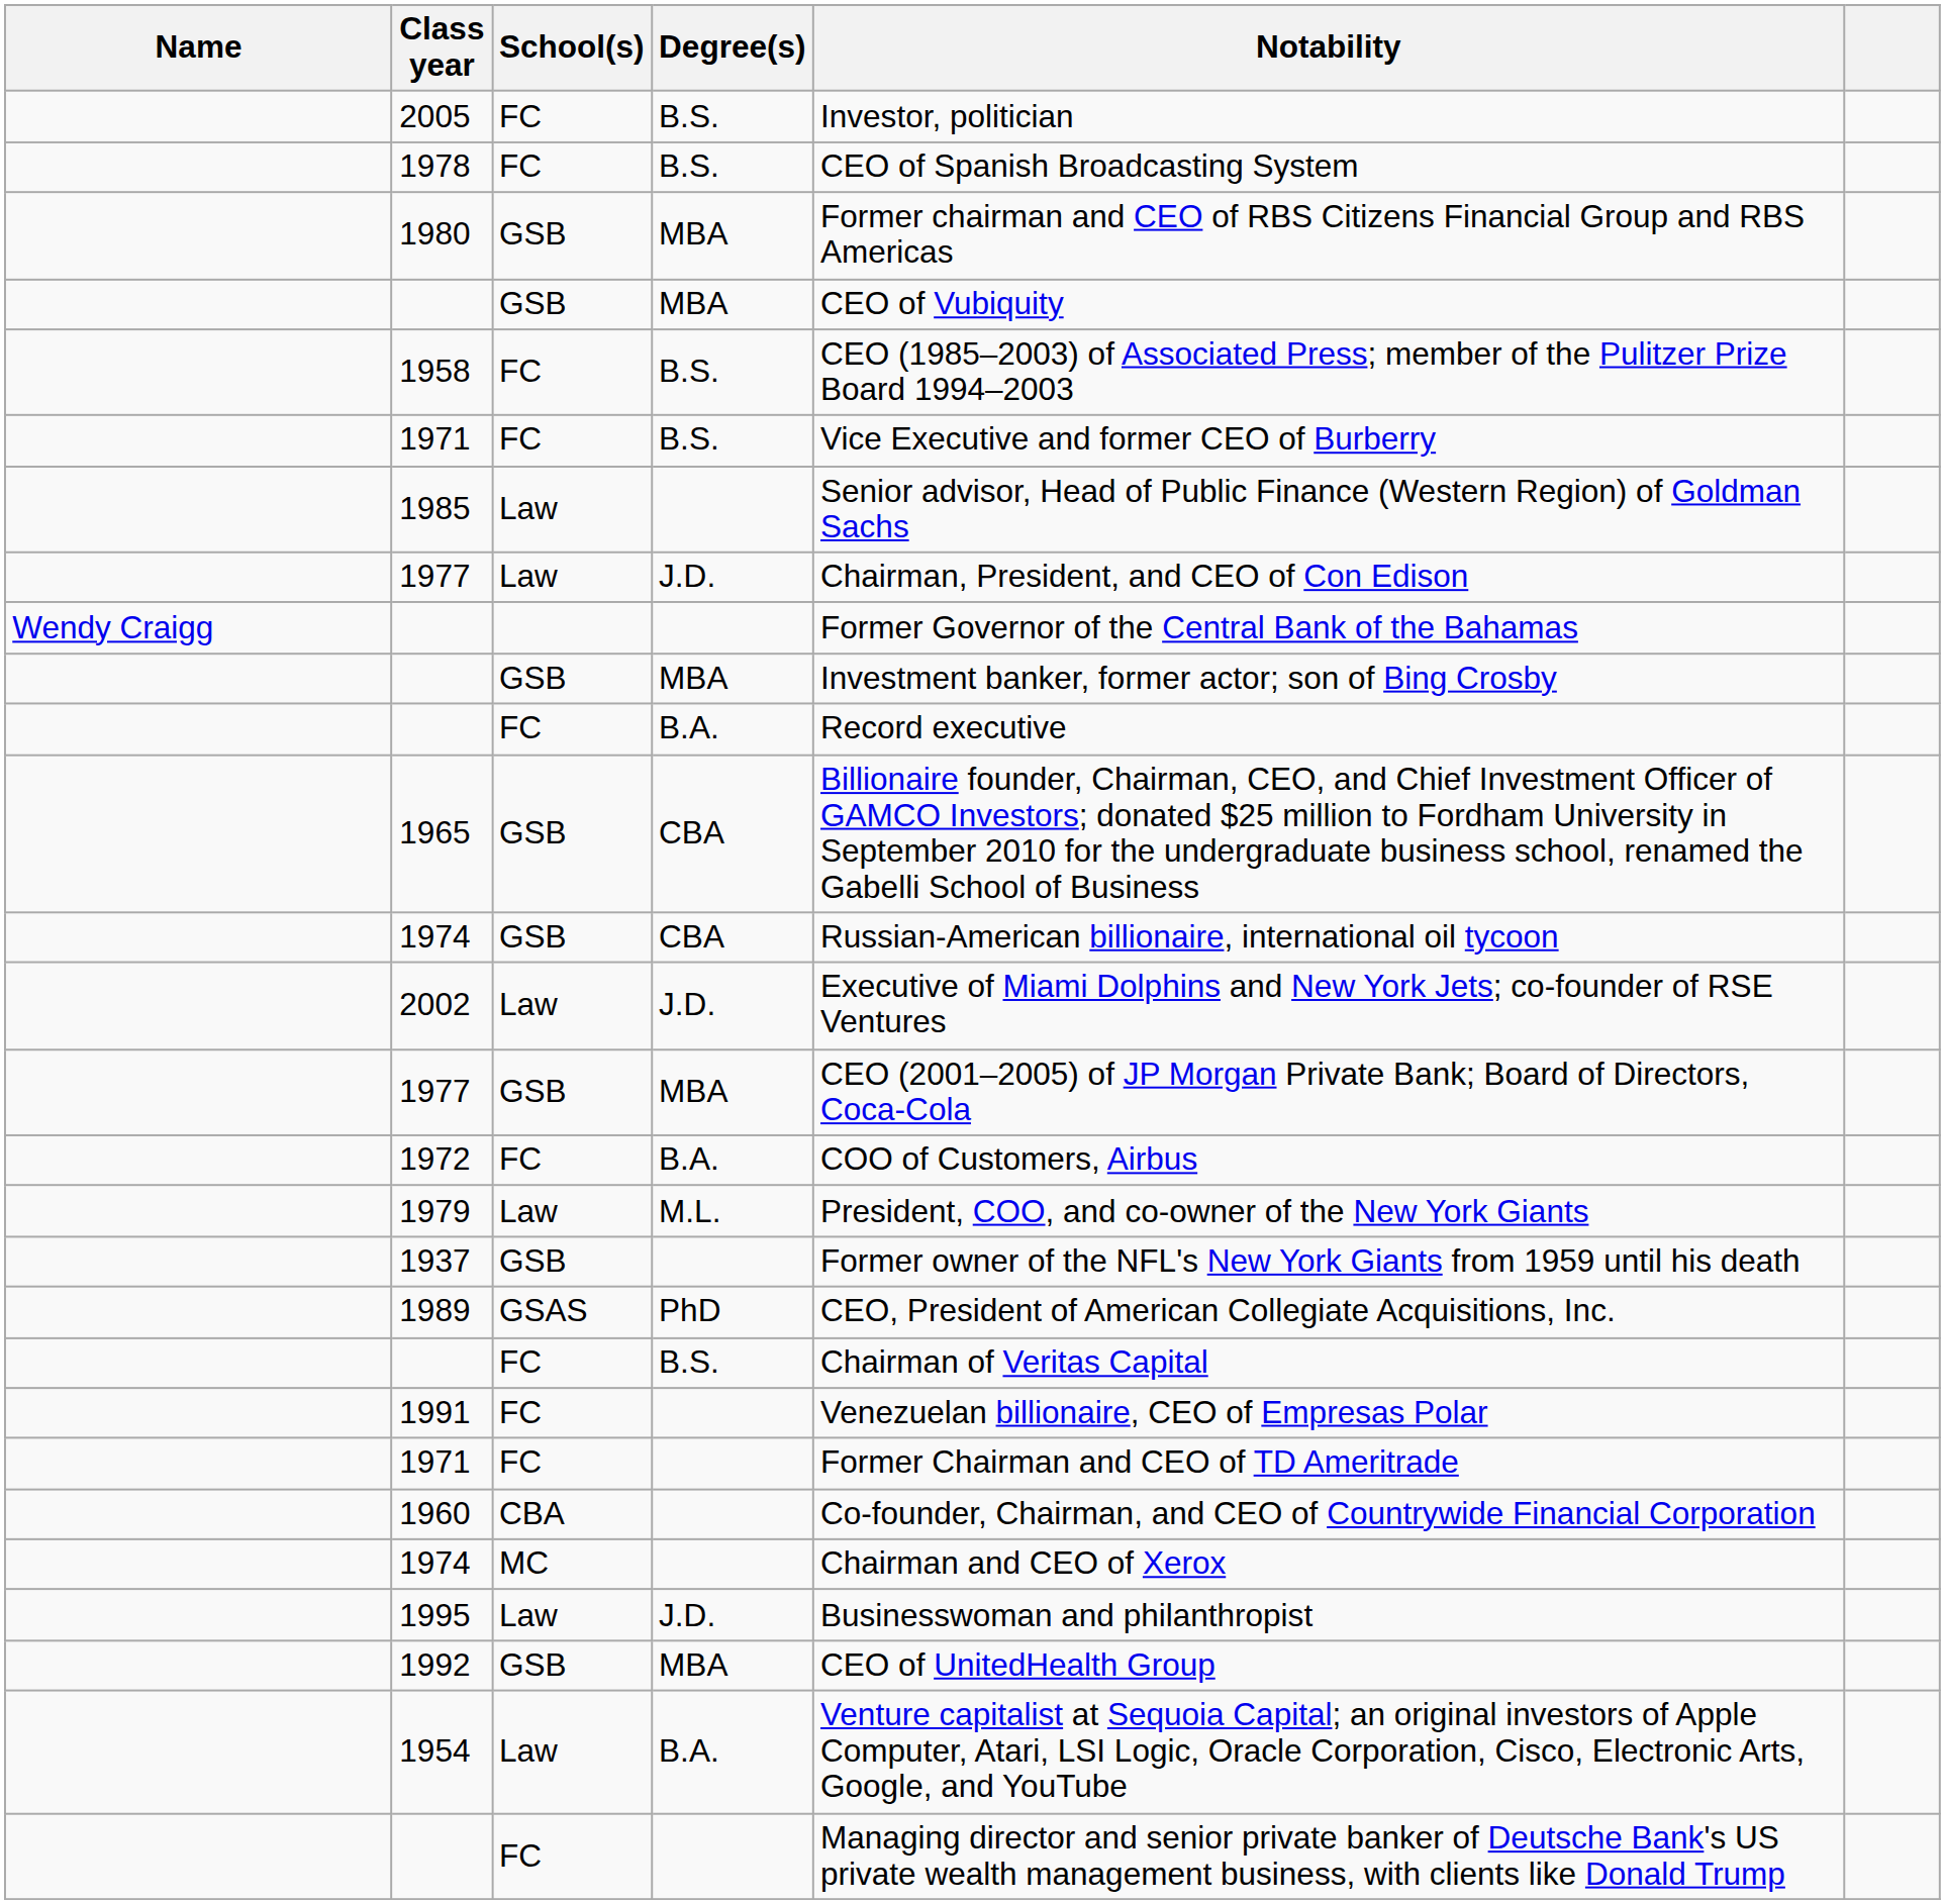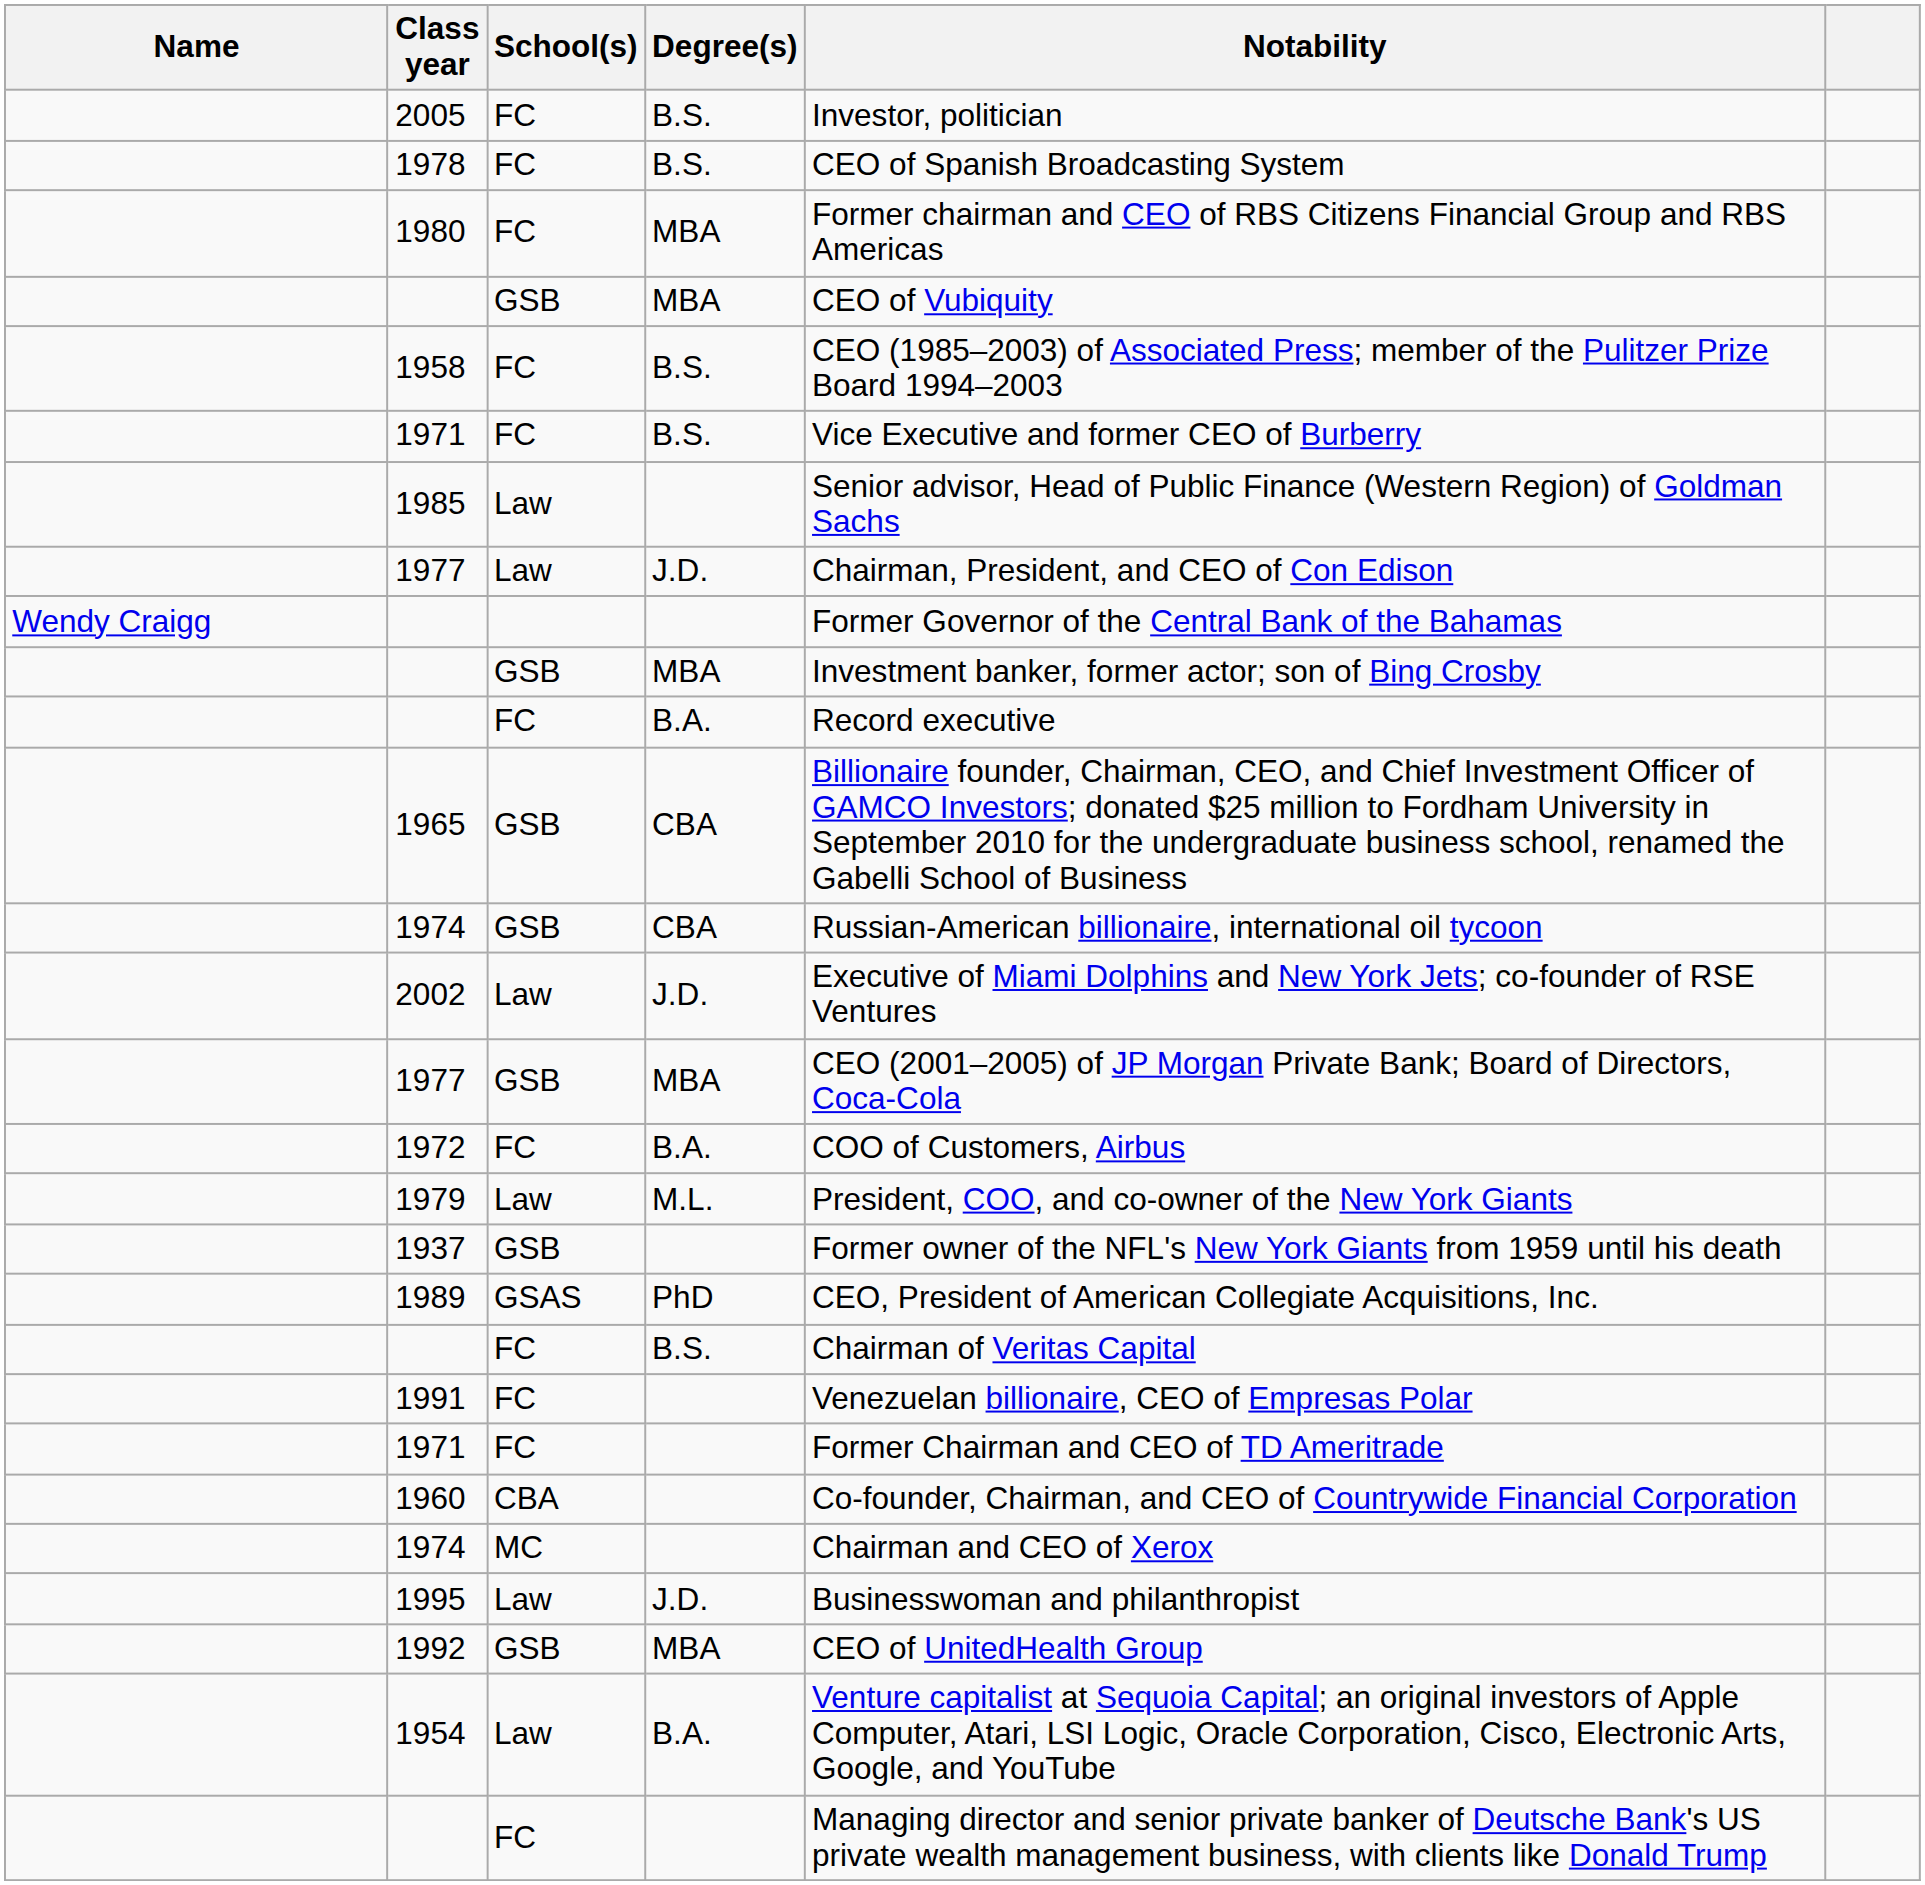1980 | School(s): GSB -> FC
